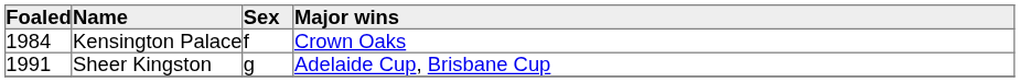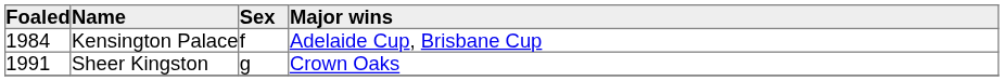Kensington Palace | Major wins: Crown Oaks -> Adelaide Cup, Brisbane Cup
Sheer Kingston | Major wins: Adelaide Cup, Brisbane Cup -> Crown Oaks
